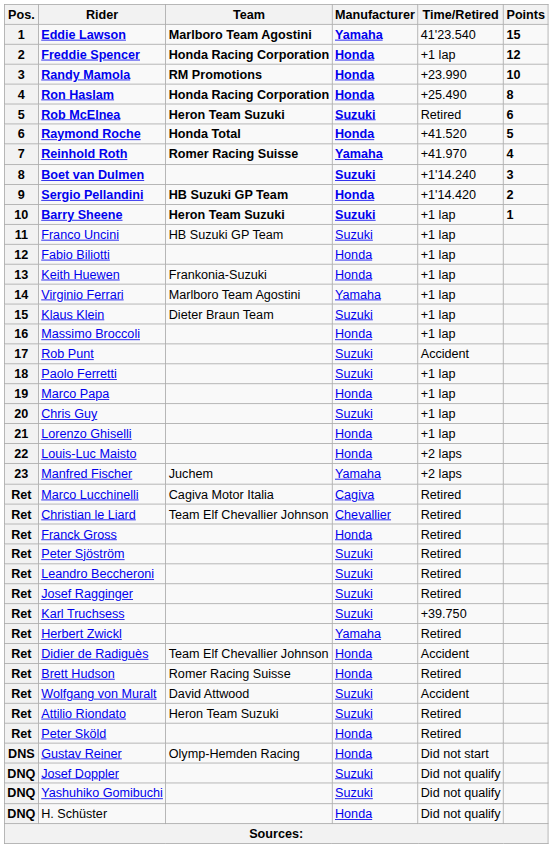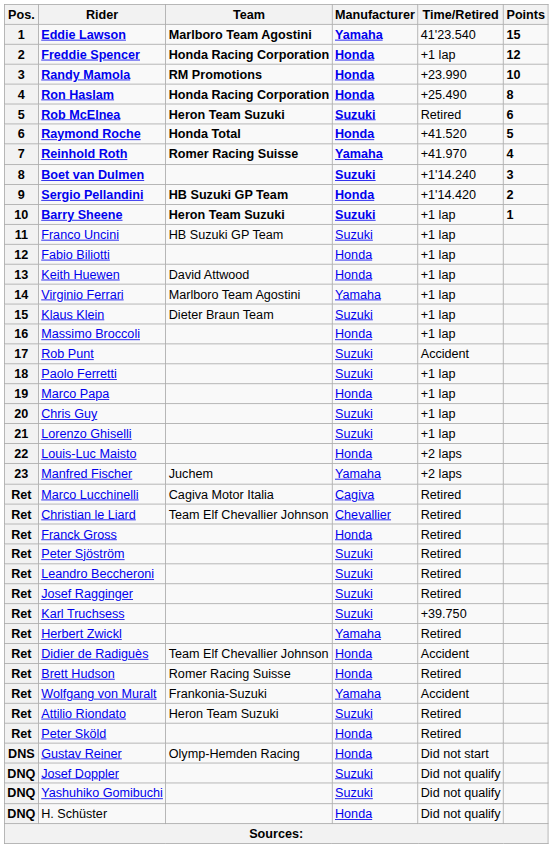Keith Huewen | Team: Frankonia-Suzuki -> David Attwood
Lorenzo Ghiselli | Manufacturer: Honda -> Suzuki
Wolfgang von Muralt | Team: David Attwood -> Frankonia-Suzuki
Wolfgang von Muralt | Manufacturer: Suzuki -> Yamaha
